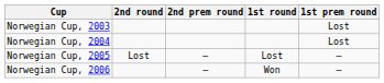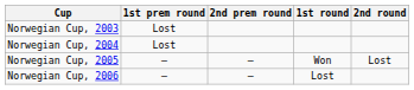columns swapped: 1st prem round <-> 2nd round
Norwegian Cup, 2005 | 1st round: Lost -> Won
Norwegian Cup, 2006 | 1st round: Won -> Lost
